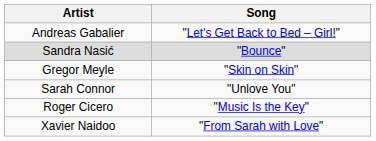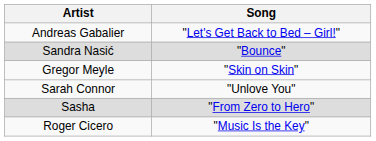+ row: Sasha | "From Zero to Hero"
- row: Xavier Naidoo | "From Sarah with Love"
